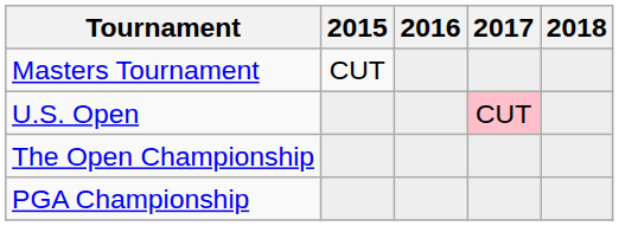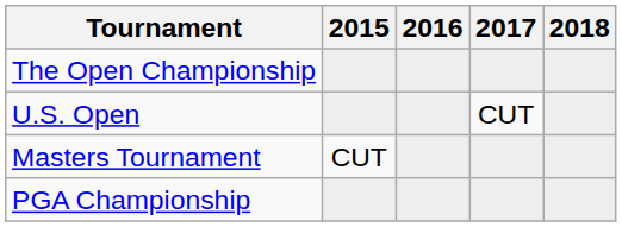rows swapped: Masters Tournament <-> The Open Championship
U.S. Open | 2017: pink background -> no background
